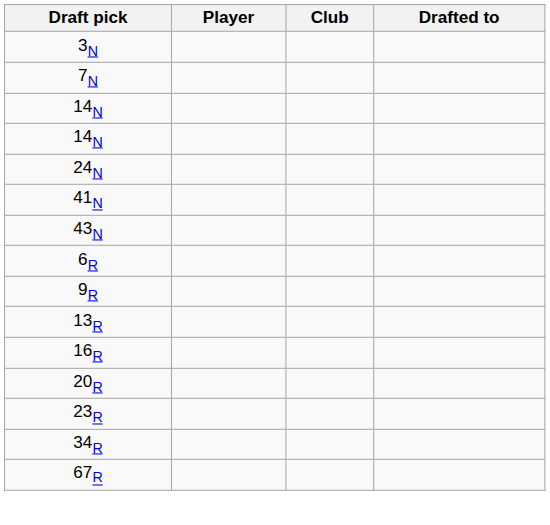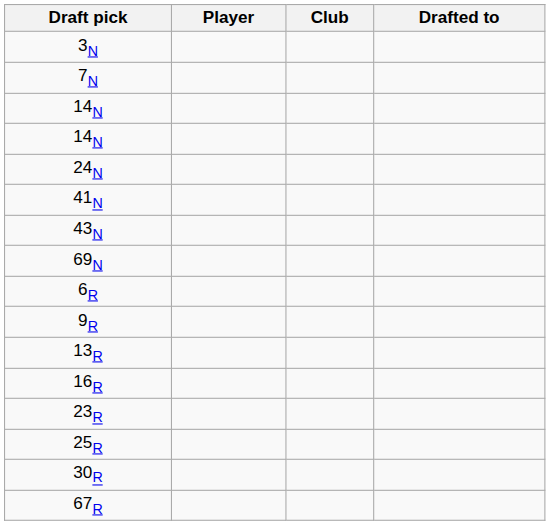+ row: 69N
- row: 20R
+ row: 25R
+ row: 30R
- row: 34R
